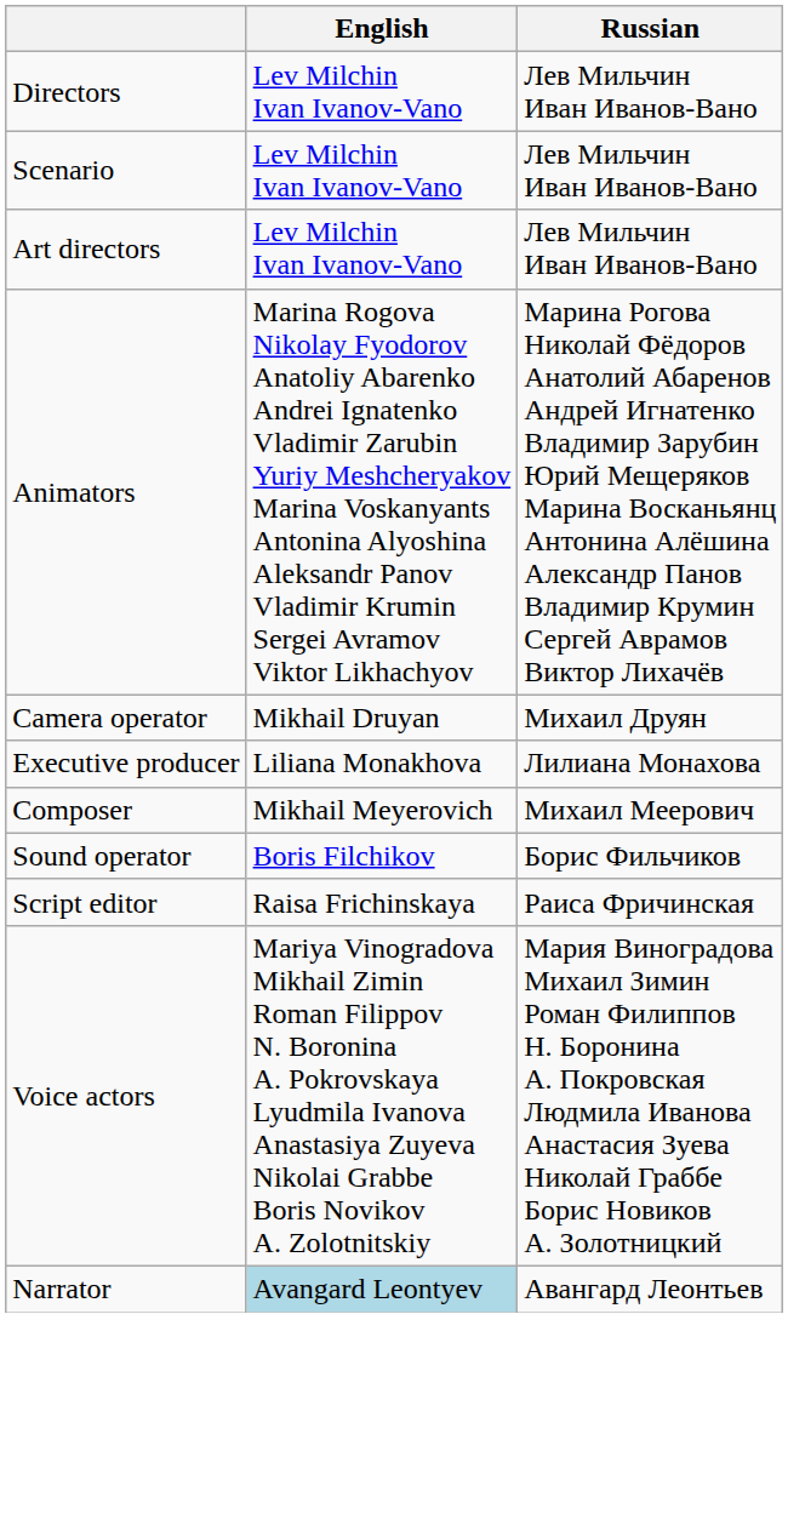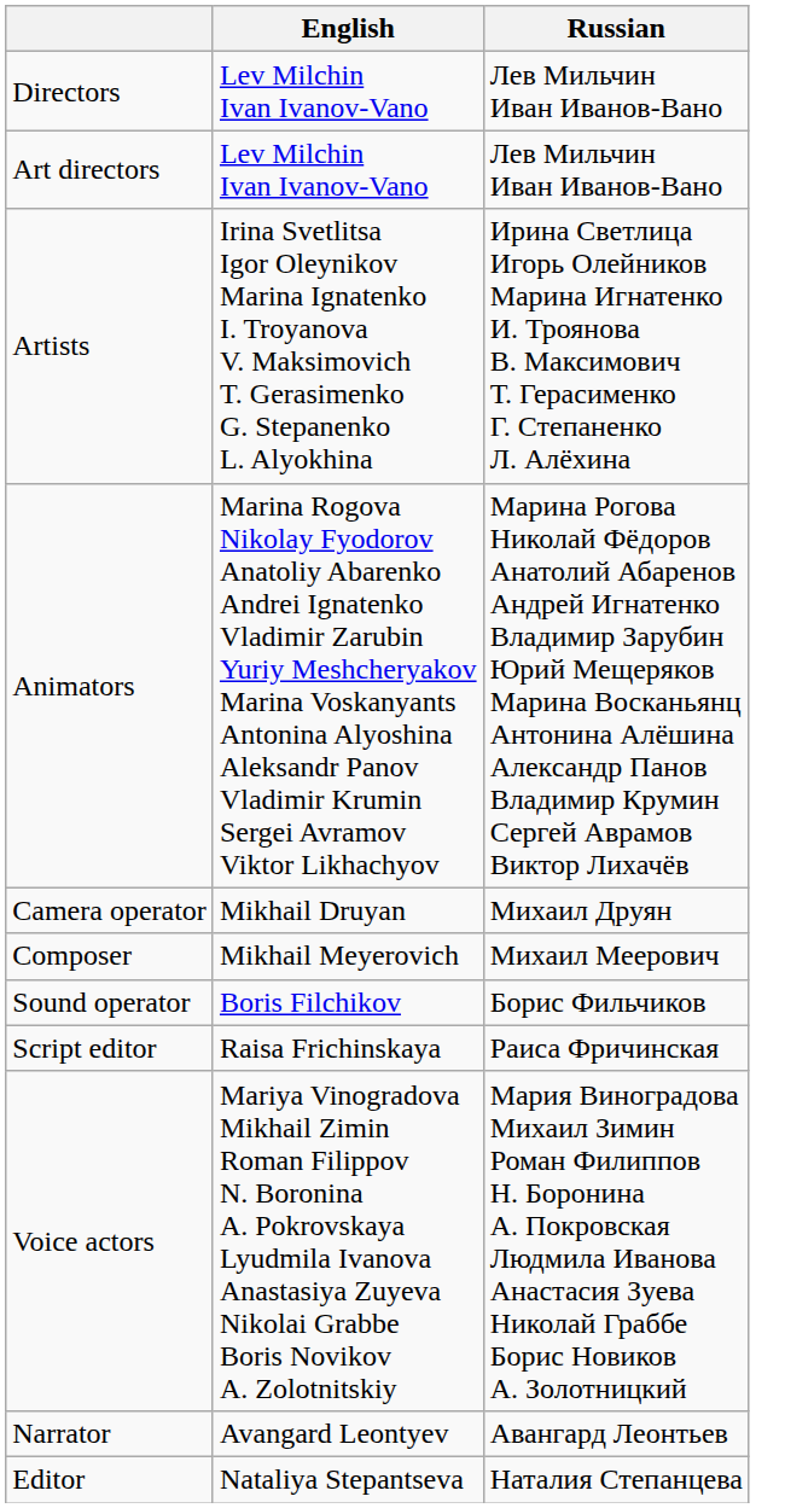- row: Scenario | Lev Milchin Ivan Ivanov-Vano | Лев Мильчин Иван Иванов-Вано
+ row: Artists | Irina Svetlitsa Igor Oleynikov Marina Ignatenko I. Troyanova V. Maksimovich T. Gerasimenko G. Stepanenko L. Alyokhina | Ирина Светлица Игорь Олейников Марина Игнатенко И. Троянова В. Максимович Т. Герасименко Г. Степаненко Л. Алёхина
- row: Executive producer | Liliana Monakhova | Лилиана Монахова
Narrator | English: lightblue background -> no background
+ row: Editor | Nataliya Stepantseva | Наталия Степанцева
